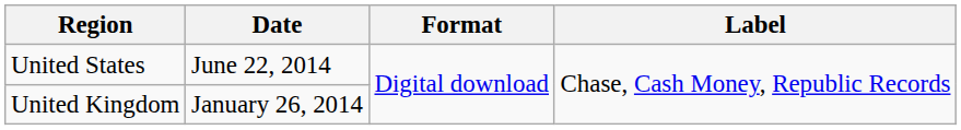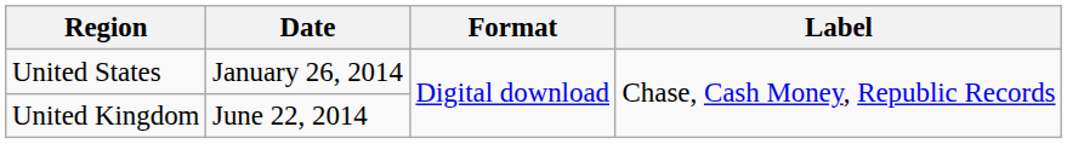United States | Date: June 22, 2014 -> January 26, 2014
United Kingdom | Date: January 26, 2014 -> June 22, 2014
